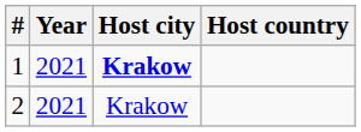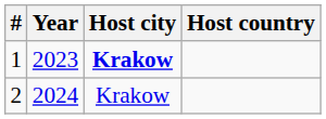1 | Year: 2021 -> 2023
2 | Year: 2021 -> 2024
